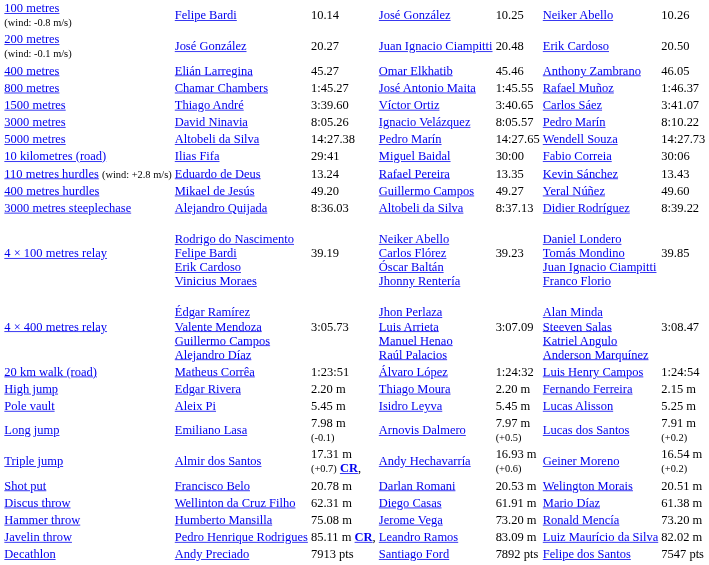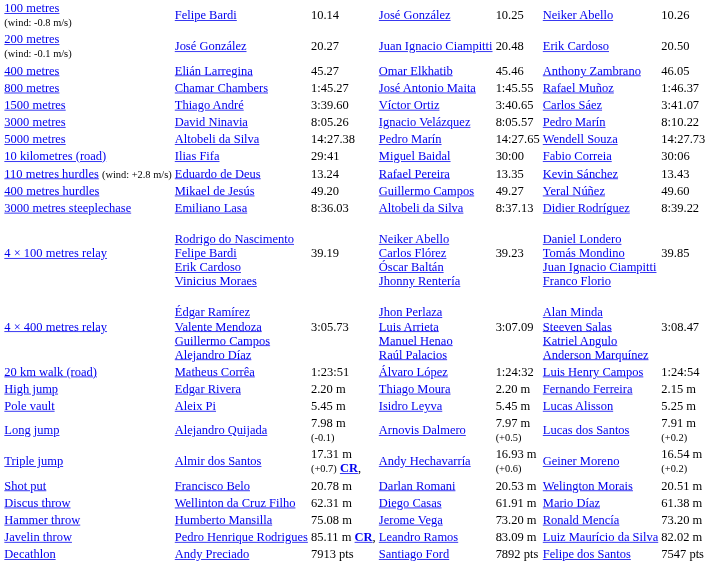3000 metres steeplechase | column 2: Alejandro Quijada -> Emiliano Lasa
Long jump | column 2: Emiliano Lasa -> Alejandro Quijada
